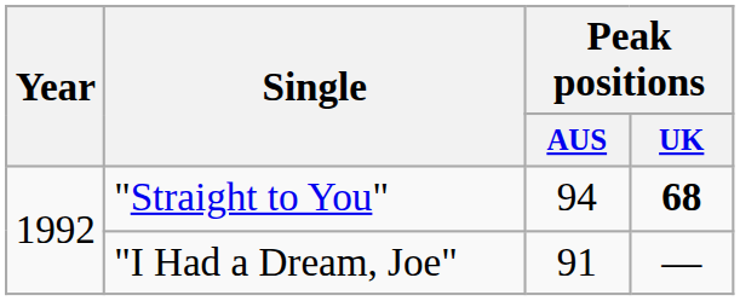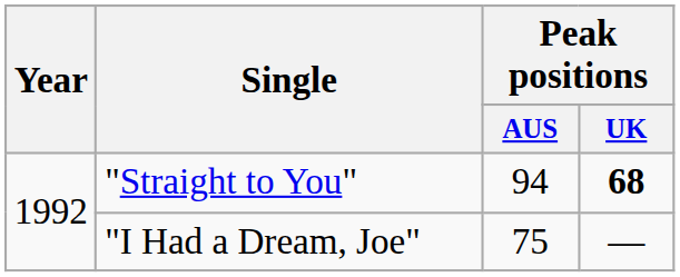"I Had a Dream, Joe" | Peak positions / AUS: 91 -> 75
